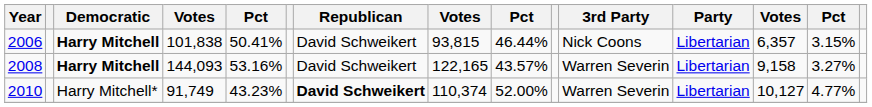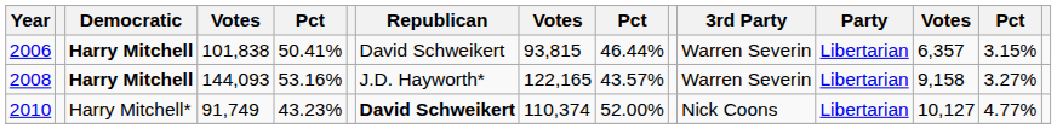2006 | 3rd Party: Nick Coons -> Warren Severin
2008 | Republican: David Schweikert -> J.D. Hayworth*
2010 | 3rd Party: Warren Severin -> Nick Coons
